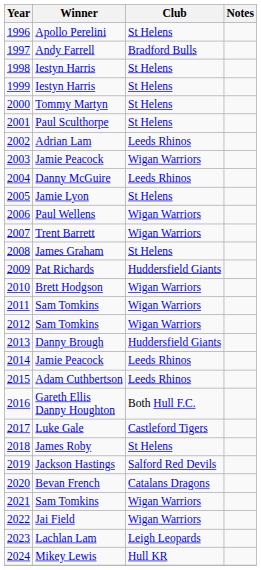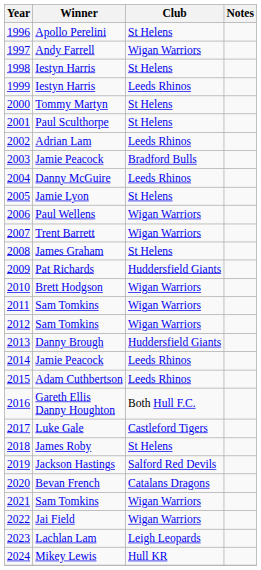1997 | Club: Bradford Bulls -> Wigan Warriors
1999 | Club: St Helens -> Leeds Rhinos
2003 | Club: Wigan Warriors -> Bradford Bulls
